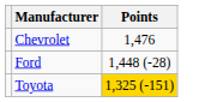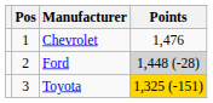+ column: Pos | 1 | 2 | 3
Ford | Points: no background -> lightgrey background
